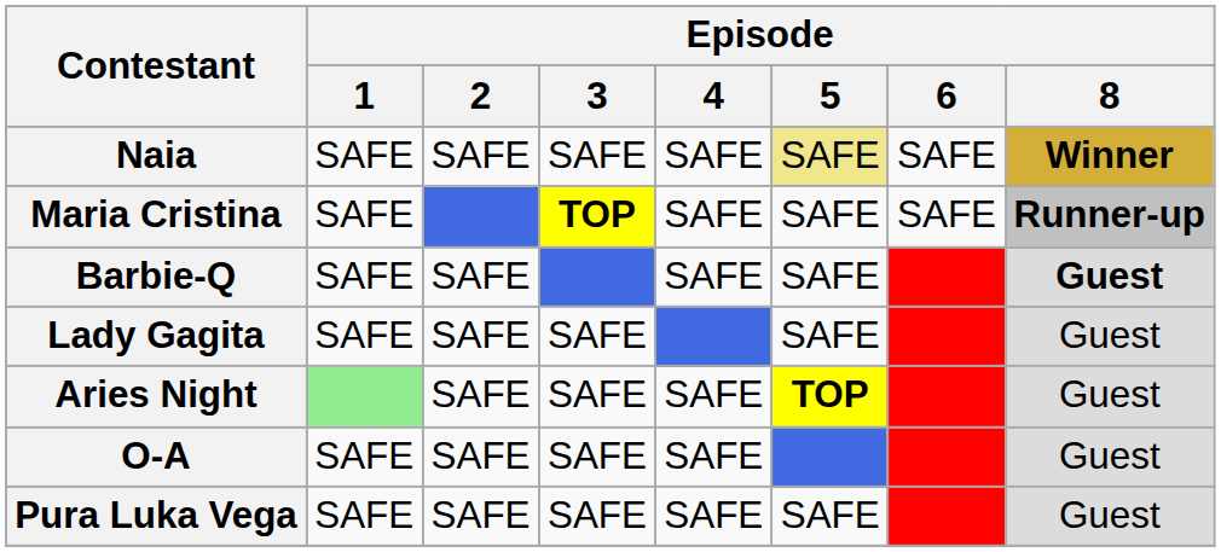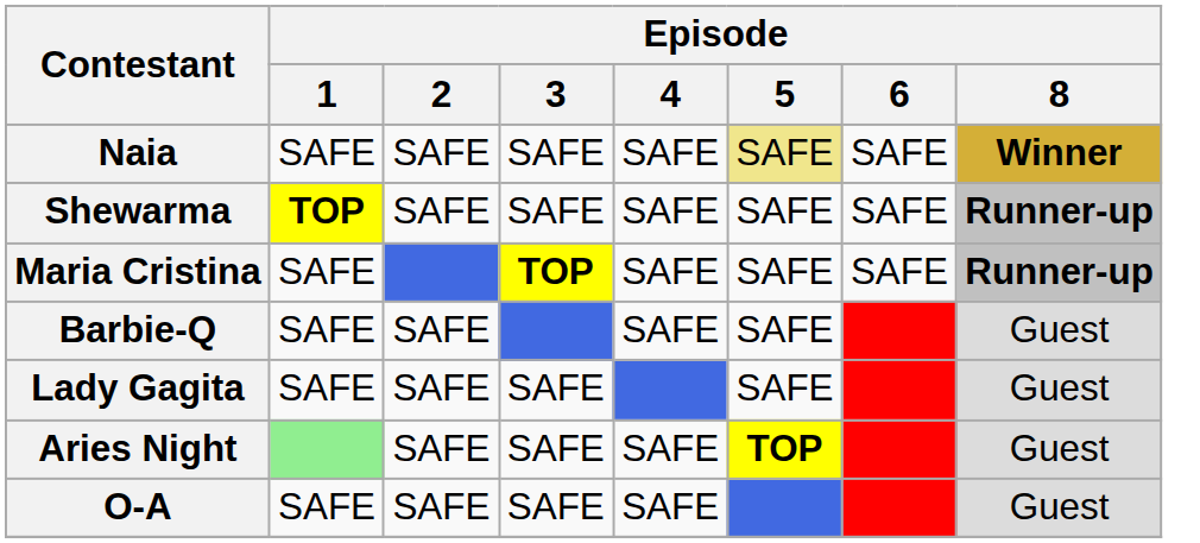+ row: Shewarma | TOP | SAFE | SAFE | SAFE | SAFE | SAFE | Runner-up
Barbie-Q | Episode / 8: bold -> normal
- row: Pura Luka Vega | SAFE | SAFE | SAFE | SAFE | SAFE | Guest
